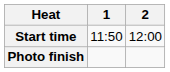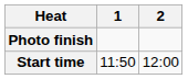rows swapped: Start time <-> Photo finish
